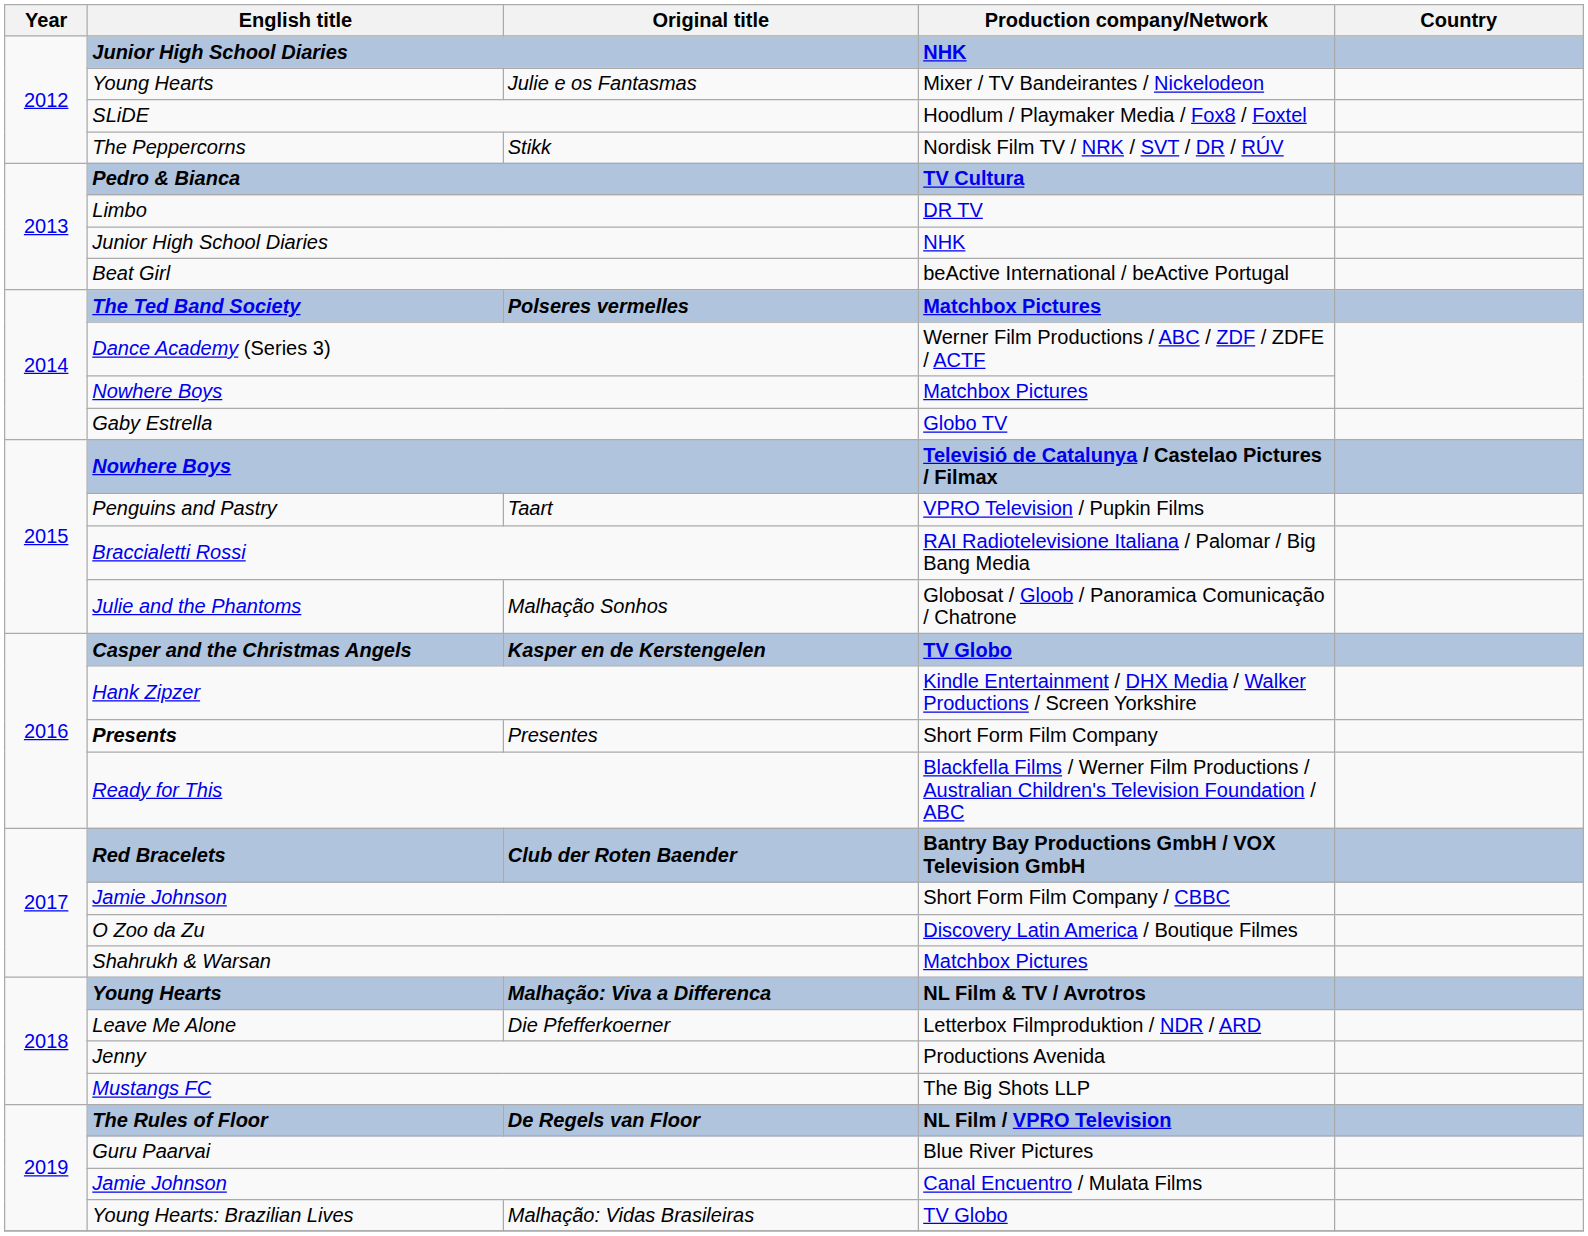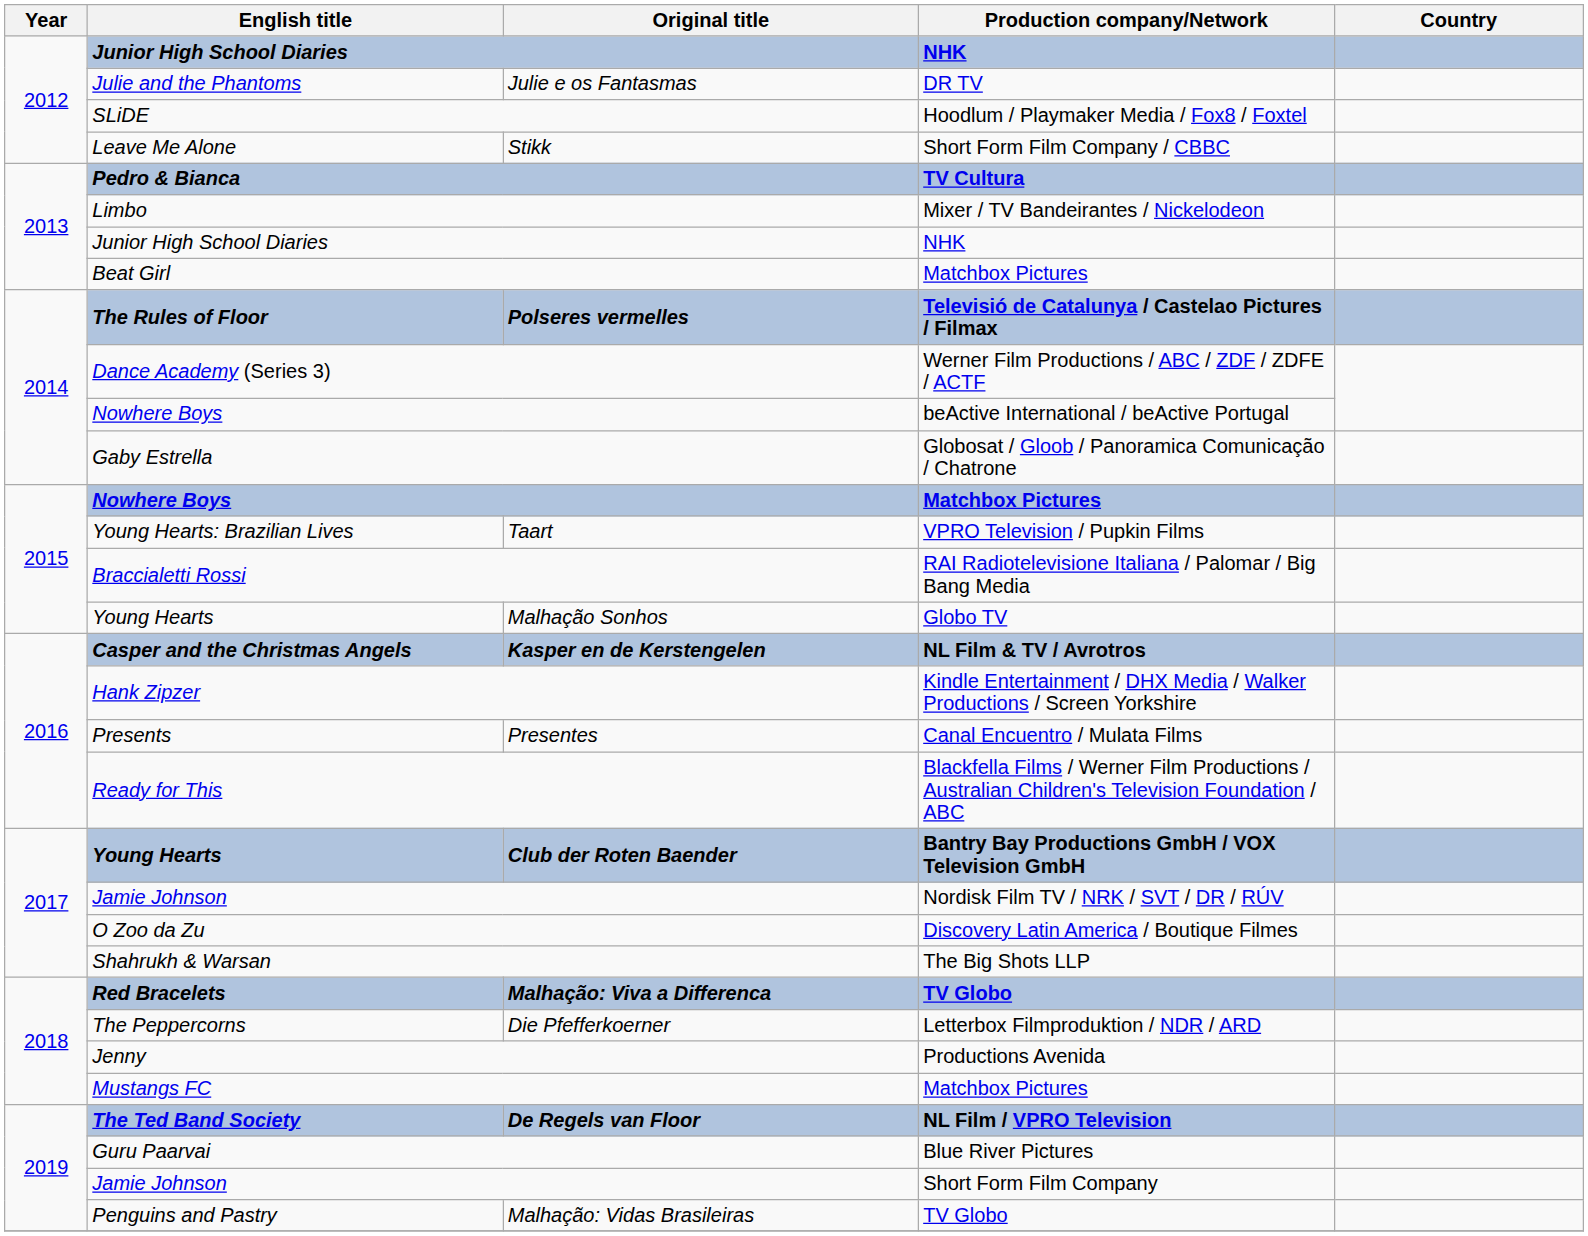Julie e os Fantasmas | English title: Young Hearts -> Julie and the Phantoms
Julie e os Fantasmas | Production company/Network: Mixer / TV Bandeirantes / Nickelodeon -> DR TV
Stikk | English title: The Peppercorns -> Leave Me Alone
Stikk | Production company/Network: Nordisk Film TV / NRK / SVT / DR / RÚV -> Short Form Film Company / CBBC
Limbo | Production company/Network: DR TV -> Mixer / TV Bandeirantes / Nickelodeon
Beat Girl | Production company/Network: beActive International / beActive Portugal -> Matchbox Pictures
Polseres vermelles | English title: The Ted Band Society -> The Rules of Floor
Polseres vermelles | Production company/Network: Matchbox Pictures -> Televisió de Catalunya / Castelao Pictures / Filmax
2014 / Nowhere Boys | Production company/Network: Matchbox Pictures -> beActive International / beActive Portugal
Gaby Estrella | Production company/Network: Globo TV -> Globosat / Gloob / Panoramica Comunicação / Chatrone
2015 / Nowhere Boys | Production company/Network: Televisió de Catalunya / Castelao Pictures / Filmax -> Matchbox Pictures
Taart | English title: Penguins and Pastry -> Young Hearts: Brazilian Lives
Malhação Sonhos | English title: Julie and the Phantoms -> Young Hearts
Malhação Sonhos | Production company/Network: Globosat / Gloob / Panoramica Comunicação / Chatrone -> Globo TV
Kasper en de Kerstengelen | Production company/Network: TV Globo -> NL Film & TV / Avrotros
Presentes | English title: bold -> normal
Presentes | Production company/Network: Short Form Film Company -> Canal Encuentro / Mulata Films
Club der Roten Baender | English title: Red Bracelets -> Young Hearts
2017 / Jamie Johnson | Production company/Network: Short Form Film Company / CBBC -> Nordisk Film TV / NRK / SVT / DR / RÚV
Shahrukh & Warsan | Production company/Network: Matchbox Pictures -> The Big Shots LLP
Malhação: Viva a Differenca | English title: Young Hearts -> Red Bracelets
Malhação: Viva a Differenca | Production company/Network: NL Film & TV / Avrotros -> TV Globo
Die Pfefferkoerner | English title: Leave Me Alone -> The Peppercorns
Mustangs FC | Production company/Network: The Big Shots LLP -> Matchbox Pictures
De Regels van Floor | English title: The Rules of Floor -> The Ted Band Society
2019 / Jamie Johnson | Production company/Network: Canal Encuentro / Mulata Films -> Short Form Film Company
Malhação: Vidas Brasileiras | English title: Young Hearts: Brazilian Lives -> Penguins and Pastry
